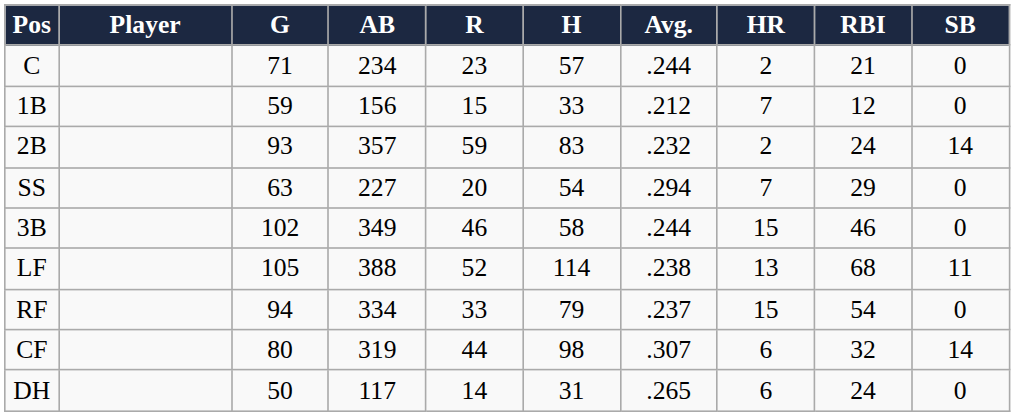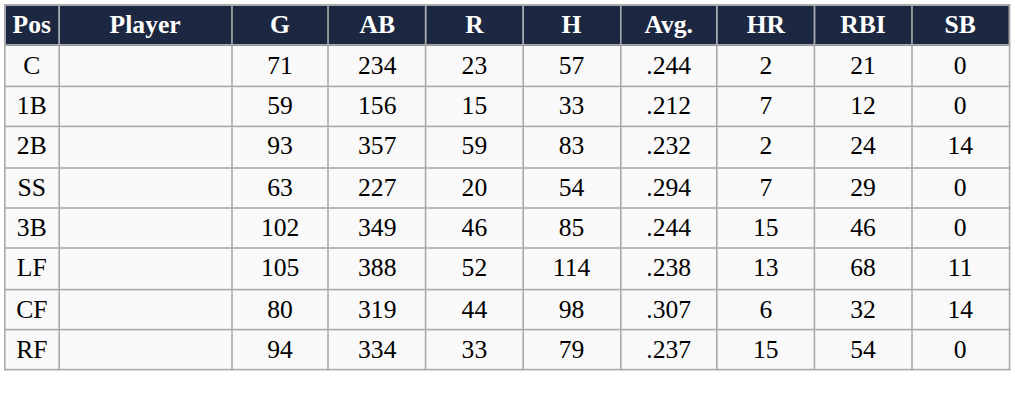3B | H: 58 -> 85
rows swapped: CF <-> RF
- row: DH | 50 | 117 | 14 | 31 | .265 | 6 | 24 | 0
